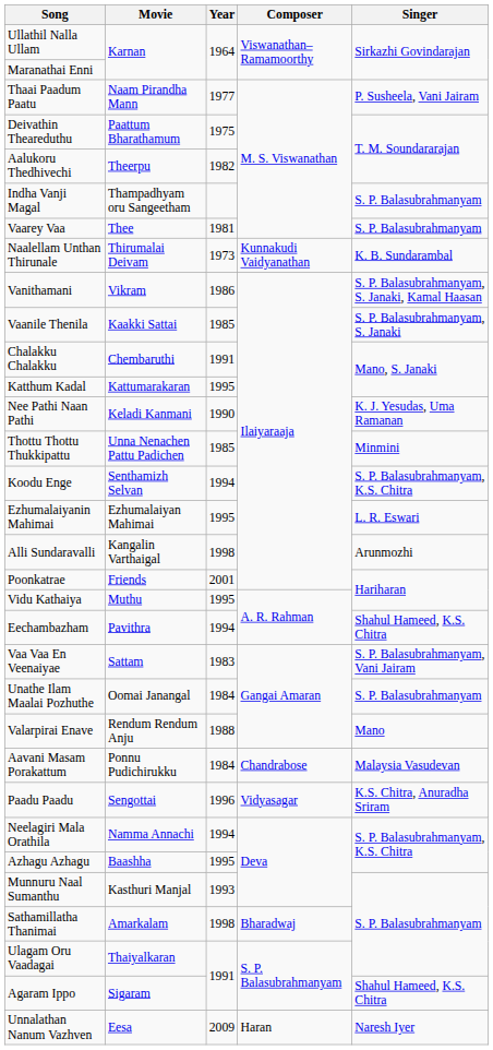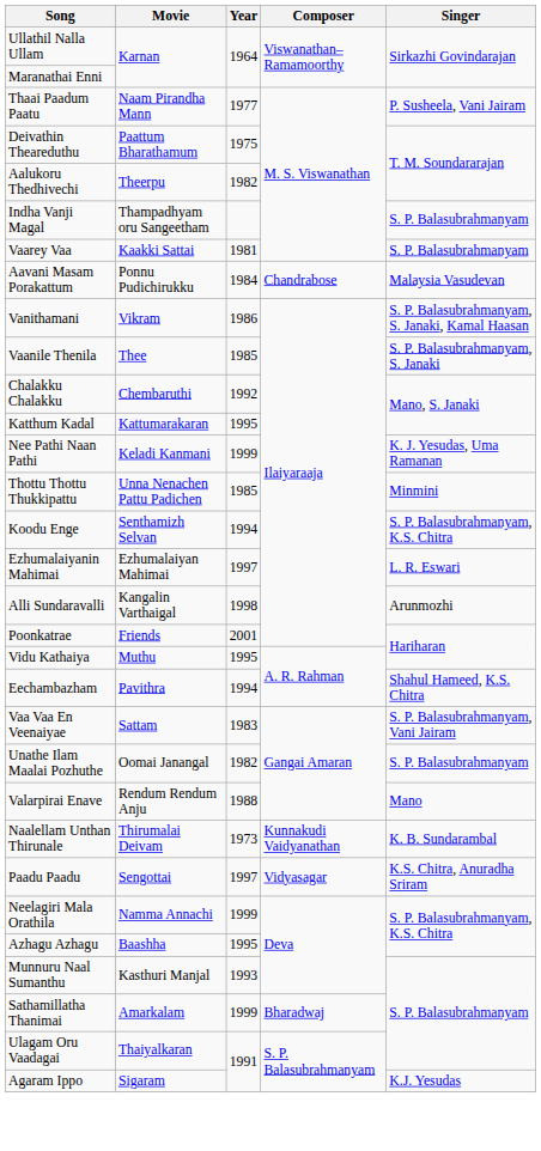Vaarey Vaa | Movie: Thee -> Kaakki Sattai
rows swapped: Naalellam Unthan Thirunale <-> Aavani Masam Porakattum
Vaanile Thenila | Movie: Kaakki Sattai -> Thee
Chalakku Chalakku | Year: 1991 -> 1992
Nee Pathi Naan Pathi | Year: 1990 -> 1999
Ezhumalaiyanin Mahimai | Year: 1995 -> 1997
Unathe Ilam Maalai Pozhuthe | Year: 1984 -> 1982
Paadu Paadu | Year: 1996 -> 1997
Neelagiri Mala Orathila | Year: 1994 -> 1999
Sathamillatha Thanimai | Year: 1998 -> 1999
Agaram Ippo | Singer: Shahul Hameed, K.S. Chitra -> K.J. Yesudas
- row: Unnalathan Nanum Vazhven | Eesa | 2009 | Haran | Naresh Iyer
